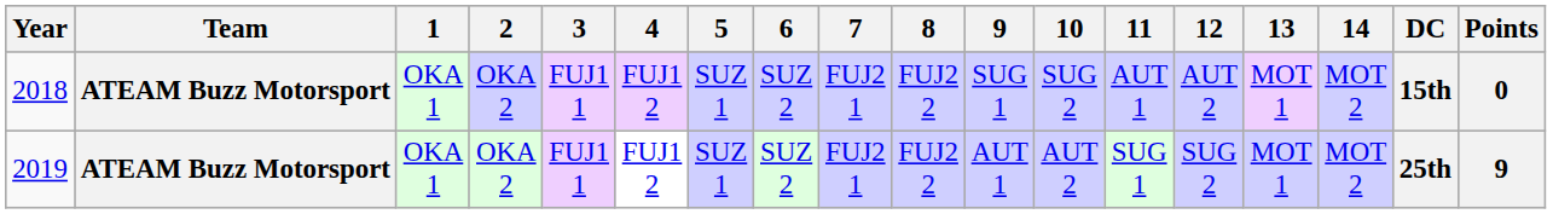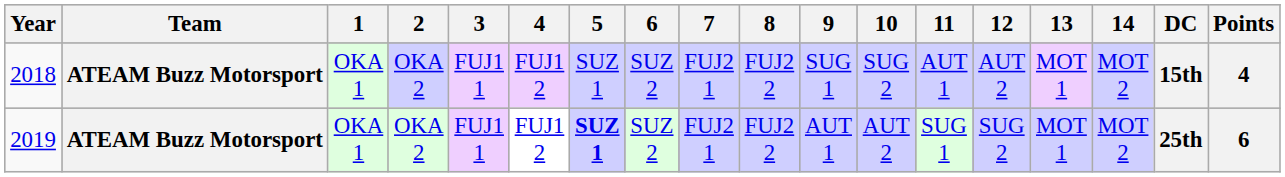2018 | Points: 0 -> 4
2019 | 5: normal -> bold
2019 | Points: 9 -> 6
